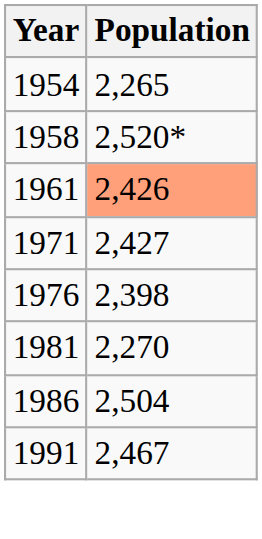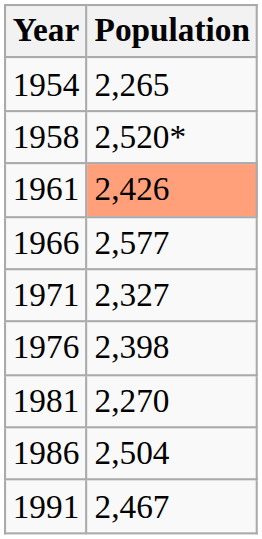+ row: 1966 | 2,577
1971 | Population: 2,427 -> 2,327
